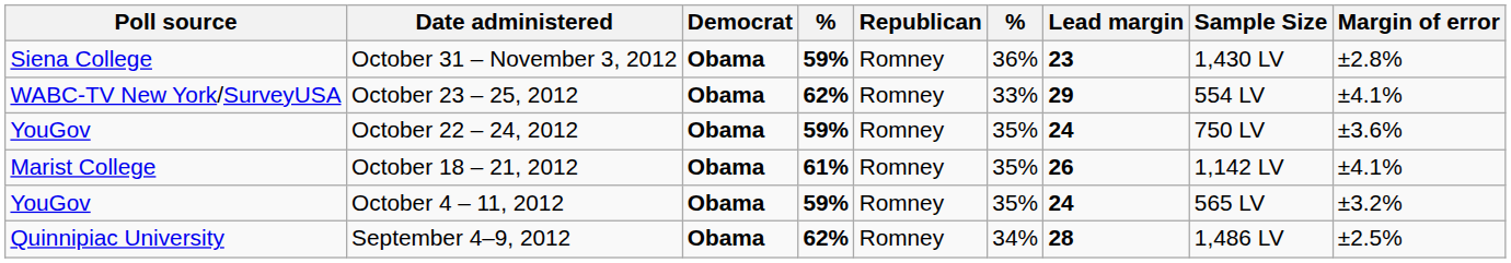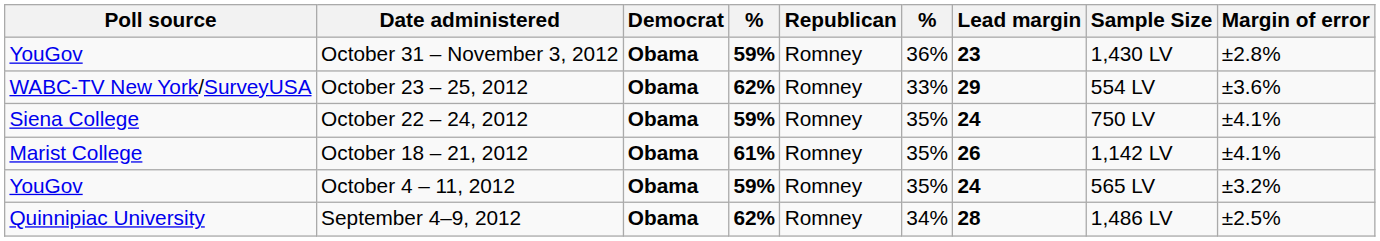October 31 – November 3, 2012 | Poll source: Siena College -> YouGov
October 23 – 25, 2012 | Margin of error: ±4.1% -> ±3.6%
October 22 – 24, 2012 | Poll source: YouGov -> Siena College
October 22 – 24, 2012 | Margin of error: ±3.6% -> ±4.1%
